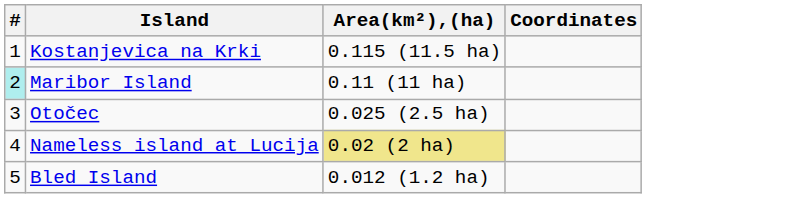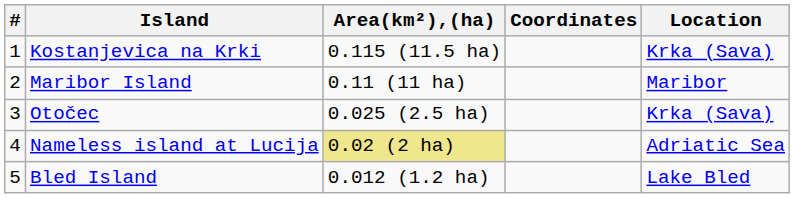+ column: Location | Krka (Sava) | Maribor | Krka (Sava) | Adriatic Sea | Lake Bled
Maribor Island | #: paleturquoise background -> no background
